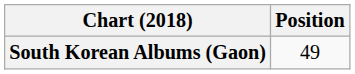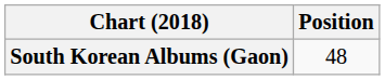South Korean Albums (Gaon) | Position: 49 -> 48
